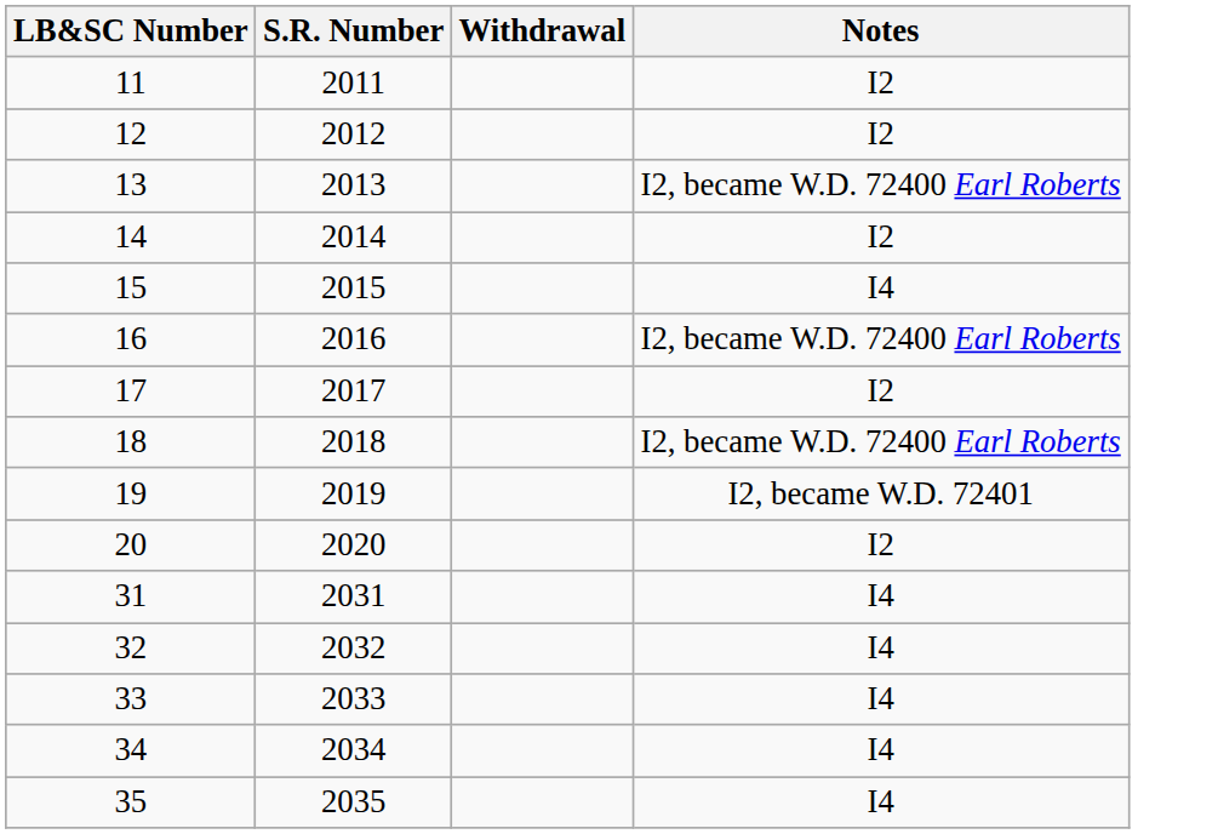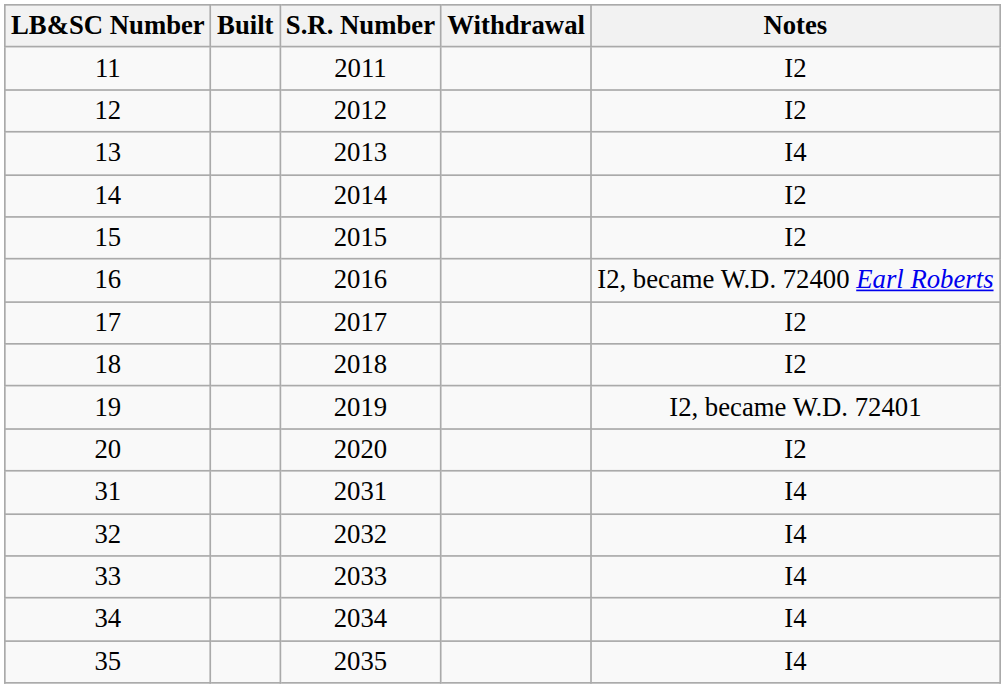+ column: Built
13 | Notes: I2, became W.D. 72400 Earl Roberts -> I4
15 | Notes: I4 -> I2
18 | Notes: I2, became W.D. 72400 Earl Roberts -> I2
